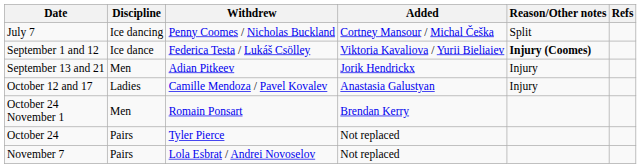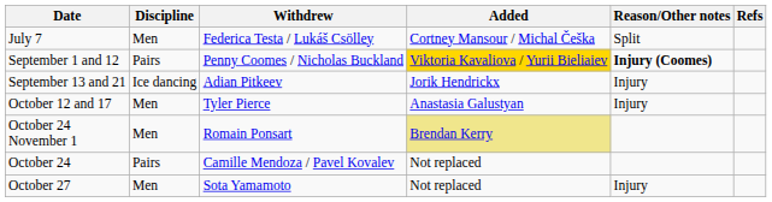July 7 | Discipline: Ice dancing -> Men
July 7 | Withdrew: Penny Coomes / Nicholas Buckland -> Federica Testa / Lukáš Csölley
September 1 and 12 | Discipline: Ice dance -> Pairs
September 1 and 12 | Withdrew: Federica Testa / Lukáš Csölley -> Penny Coomes / Nicholas Buckland
September 1 and 12 | Added: no background -> gold background
September 13 and 21 | Discipline: Men -> Ice dancing
October 12 and 17 | Discipline: Ladies -> Men
October 12 and 17 | Withdrew: Camille Mendoza / Pavel Kovalev -> Tyler Pierce
October 24 November 1 | Added: no background -> khaki background
October 24 | Withdrew: Tyler Pierce -> Camille Mendoza / Pavel Kovalev
+ row: October 27 | Men | Sota Yamamoto | Not replaced | Injury
- row: November 7 | Pairs | Lola Esbrat / Andrei Novoselov | Not replaced
